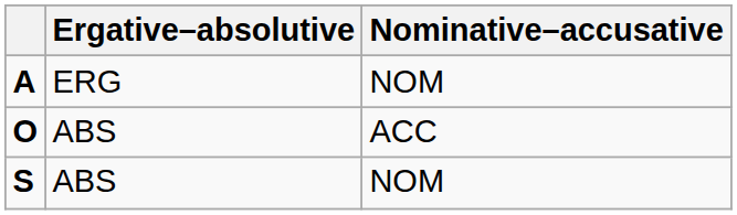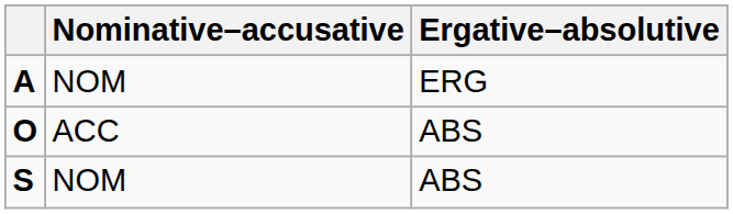columns swapped: Ergative–absolutive <-> Nominative–accusative
